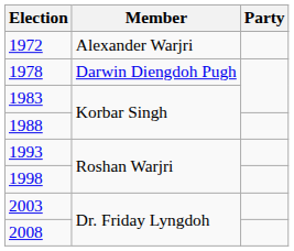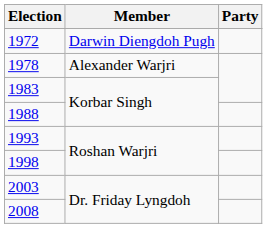1972 | Member: Alexander Warjri -> Darwin Diengdoh Pugh
1978 | Member: Darwin Diengdoh Pugh -> Alexander Warjri
